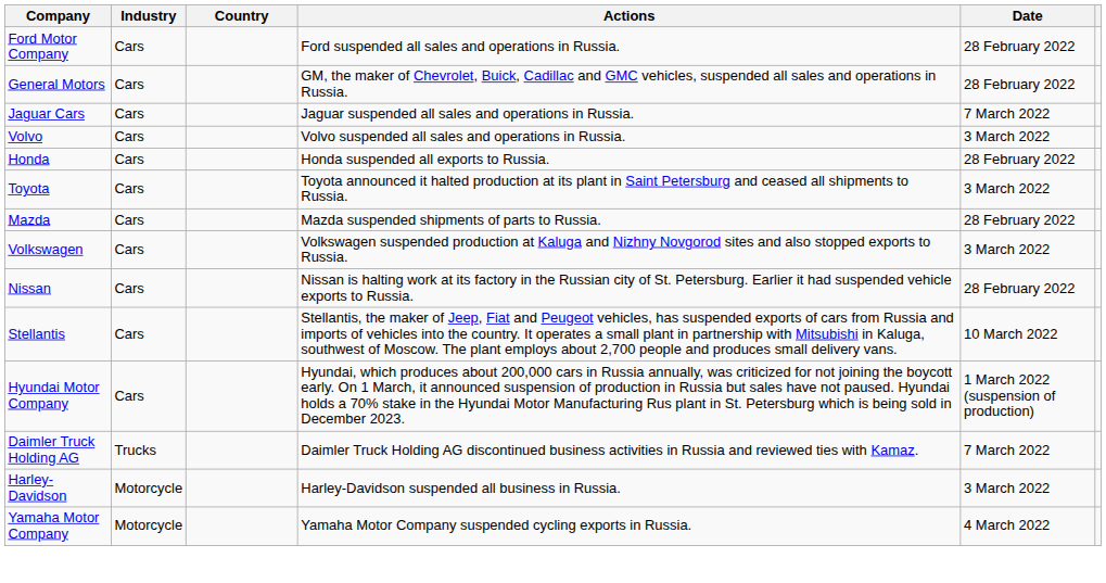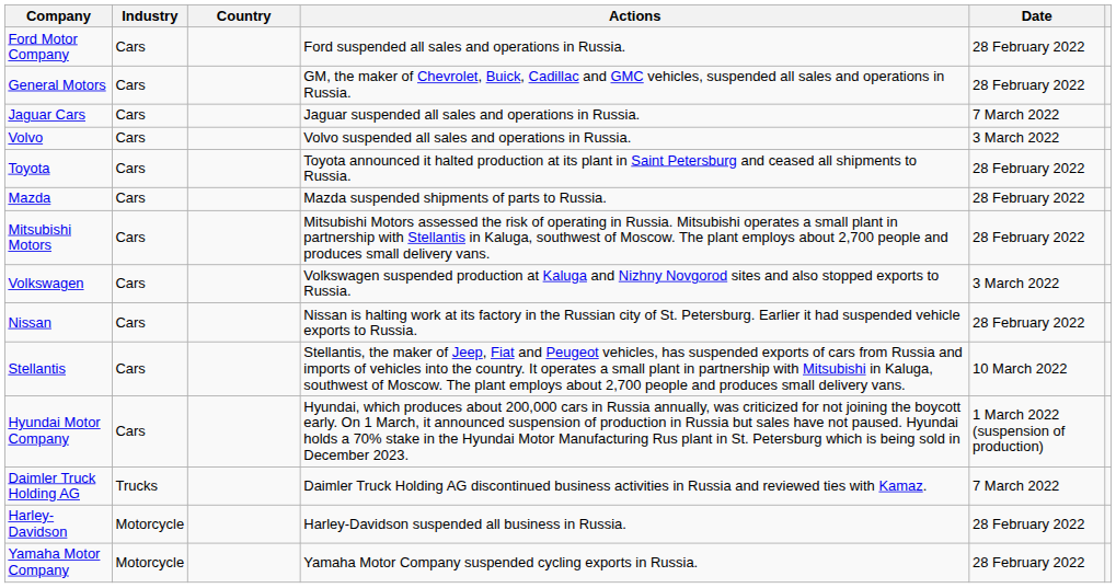- row: Honda | Cars | Honda suspended all exports to Russia. | 28 February 2022
Toyota | Date: 3 March 2022 -> 28 February 2022
+ row: Mitsubishi Motors | Cars | Mitsubishi Motors assessed the risk of operating in Russia. Mitsubishi operates a small plant in partnership with Stellantis in Kaluga, southwest of Moscow. The plant employs about 2,700 people and produces small delivery vans. | 28 February 2022
Harley-Davidson | Date: 3 March 2022 -> 28 February 2022
Yamaha Motor Company | Date: 4 March 2022 -> 28 February 2022
